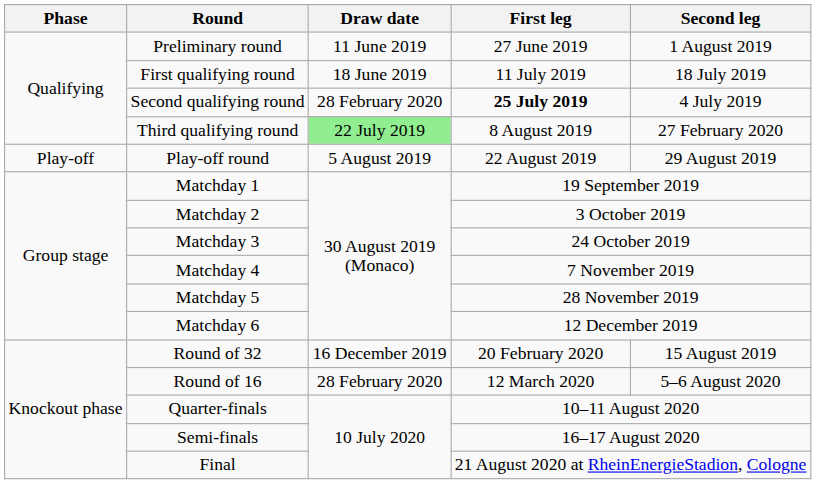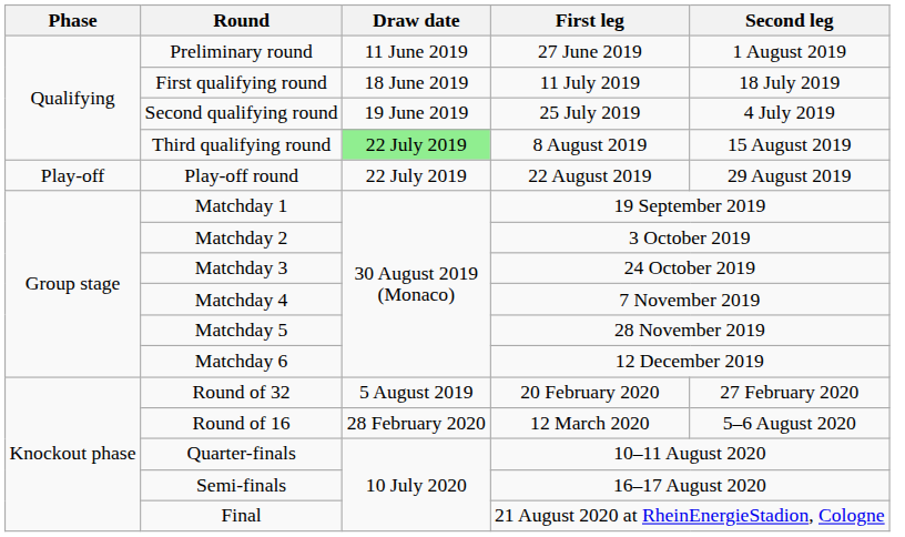Second qualifying round | Draw date: 28 February 2020 -> 19 June 2019
Second qualifying round | First leg: bold -> normal
Third qualifying round | Second leg: 27 February 2020 -> 15 August 2019
Play-off round | Draw date: 5 August 2019 -> 22 July 2019
Round of 32 | Draw date: 16 December 2019 -> 5 August 2019
Round of 32 | Second leg: 15 August 2019 -> 27 February 2020
